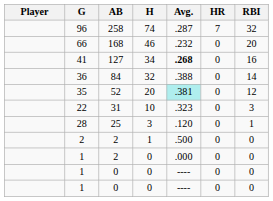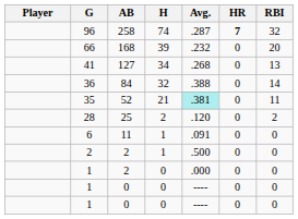96 | HR: normal -> bold
66 | H: 46 -> 39
41 | Avg.: bold -> normal
41 | RBI: 16 -> 13
35 | H: 20 -> 21
35 | RBI: 12 -> 11
- row: 22 | 31 | 10 | .323 | 0 | 3
28 | H: 3 -> 2
28 | RBI: 1 -> 2
+ row: 6 | 11 | 1 | .091 | 0 | 0
